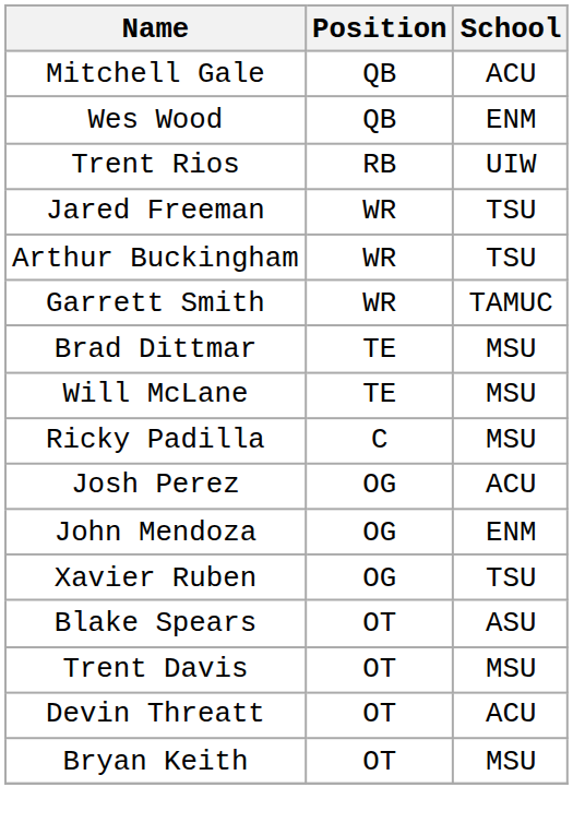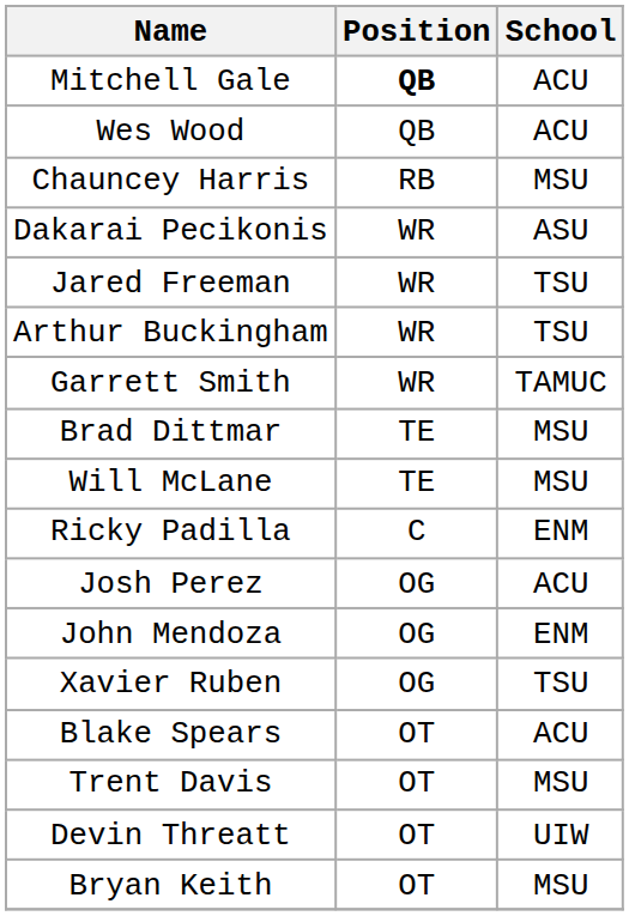Mitchell Gale | Position: normal -> bold
Wes Wood | School: ENM -> ACU
- row: Trent Rios | RB | UIW
+ row: Chauncey Harris | RB | MSU
+ row: Dakarai Pecikonis | WR | ASU
Ricky Padilla | School: MSU -> ENM
Blake Spears | School: ASU -> ACU
Devin Threatt | School: ACU -> UIW
